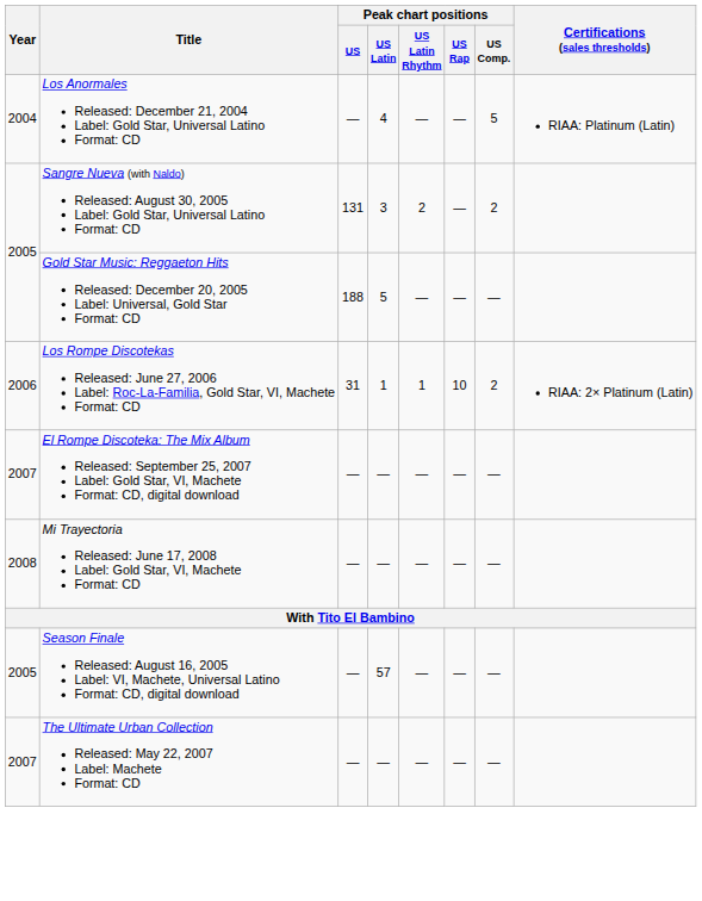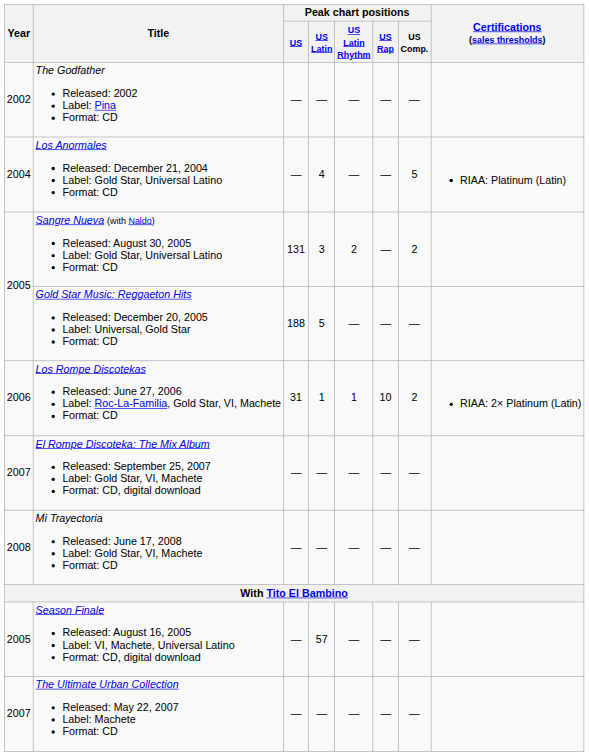+ row: 2002 | The Godfather Released: 2002 Label: Pina Format: CD | — | — | — | — | —
